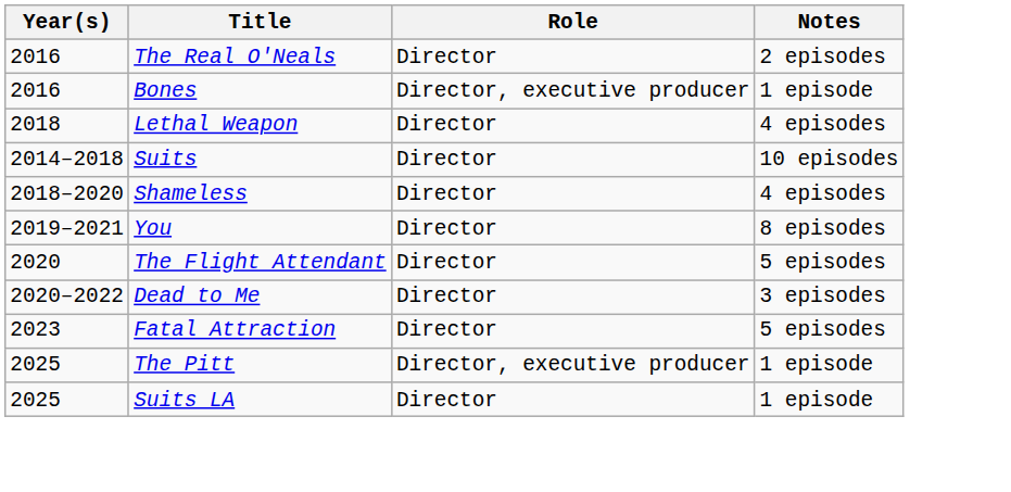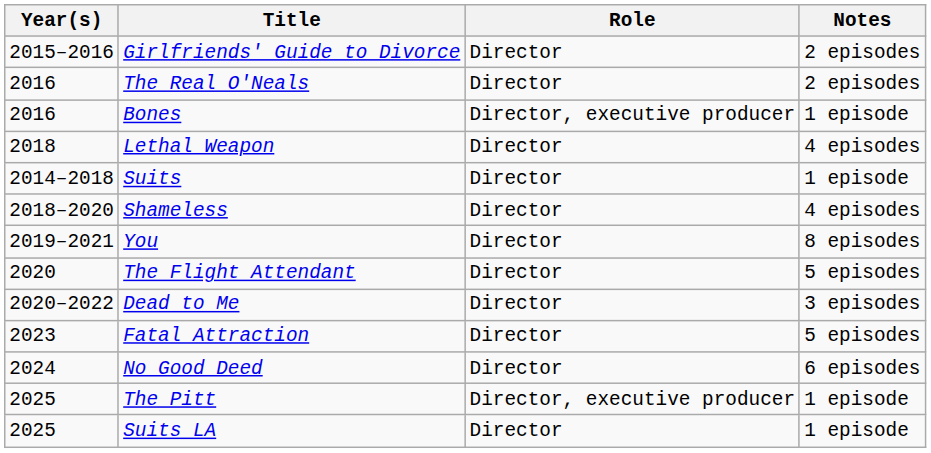+ row: 2015–2016 | Girlfriends' Guide to Divorce | Director | 2 episodes
Suits | Notes: 10 episodes -> 1 episode
+ row: 2024 | No Good Deed | Director | 6 episodes
